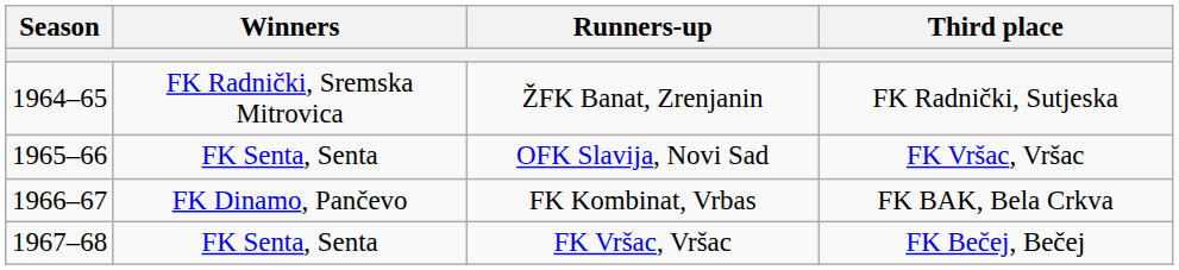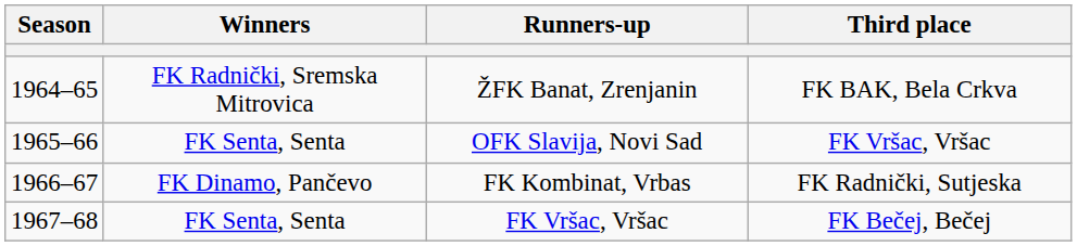ŽFK Banat, Zrenjanin | Third place: FK Radnički, Sutjeska -> FK BAK, Bela Crkva
FK Kombinat, Vrbas | Third place: FK BAK, Bela Crkva -> FK Radnički, Sutjeska
